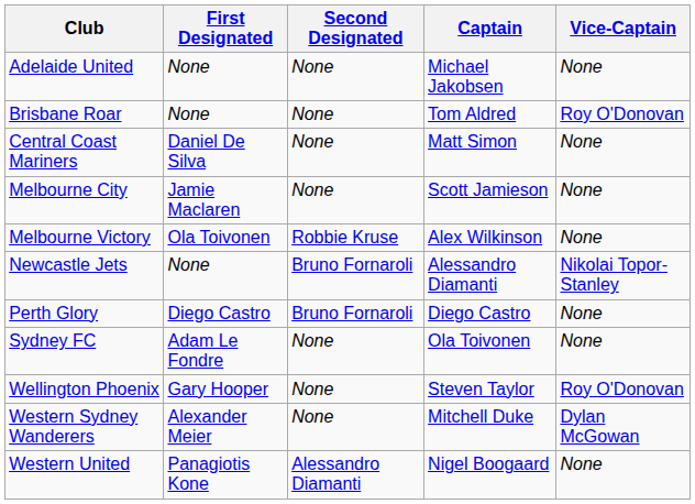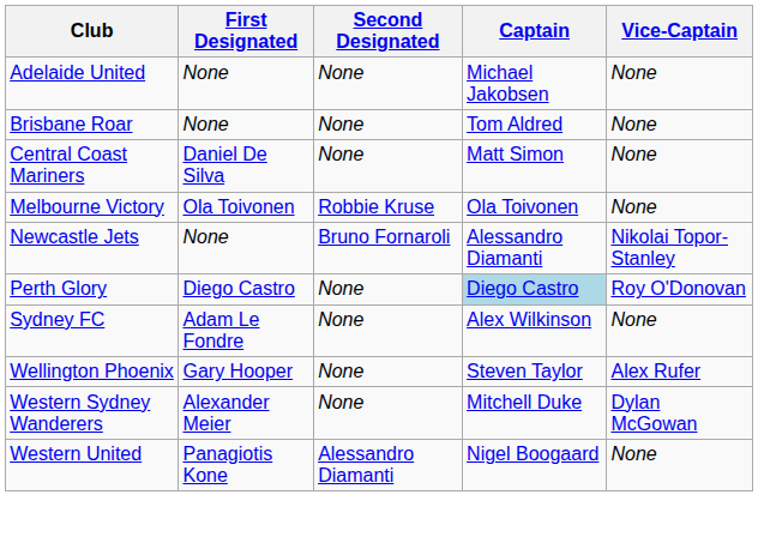Brisbane Roar | Vice-Captain: Roy O'Donovan -> None
- row: Melbourne City | Jamie Maclaren | None | Scott Jamieson | None
Melbourne Victory | Captain: Alex Wilkinson -> Ola Toivonen
Perth Glory | Second Designated: Bruno Fornaroli -> None
Perth Glory | Captain: no background -> lightblue background
Perth Glory | Vice-Captain: None -> Roy O'Donovan
Sydney FC | Captain: Ola Toivonen -> Alex Wilkinson
Wellington Phoenix | Vice-Captain: Roy O'Donovan -> Alex Rufer
